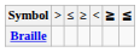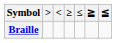columns swapped: < <-> ≤
